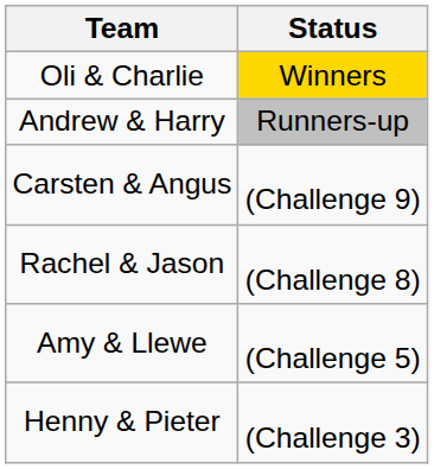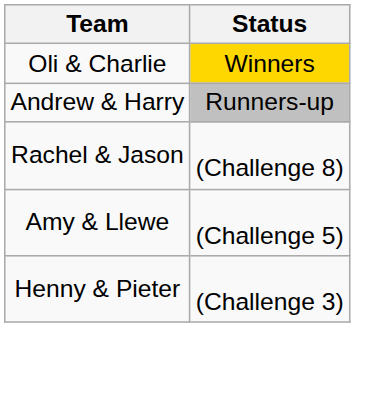- row: Carsten & Angus | (Challenge 9)
